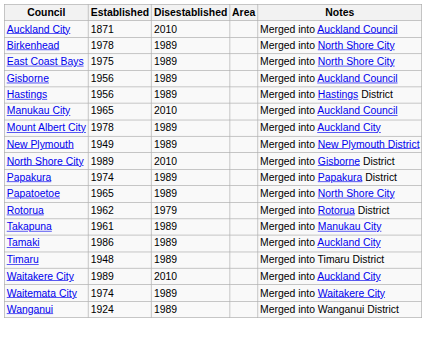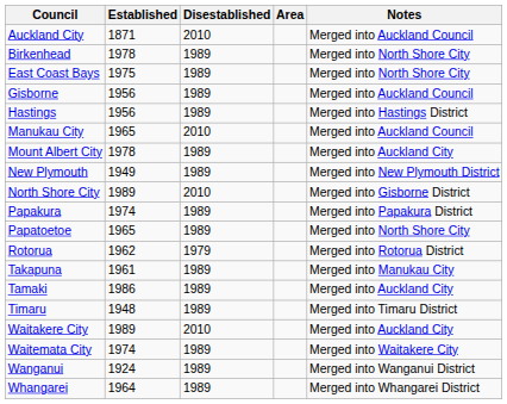+ row: Whangarei | 1964 | 1989 | Merged into Whangarei District
